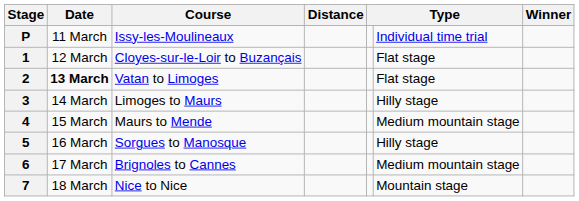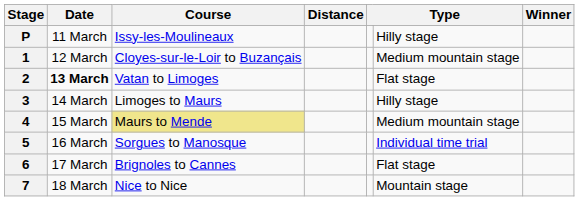P | column 6: Individual time trial -> Hilly stage
1 | column 6: Flat stage -> Medium mountain stage
4 | Course: no background -> khaki background
5 | column 6: Hilly stage -> Individual time trial
6 | column 6: Medium mountain stage -> Flat stage
